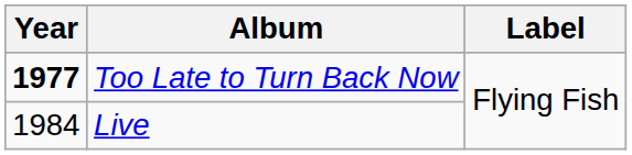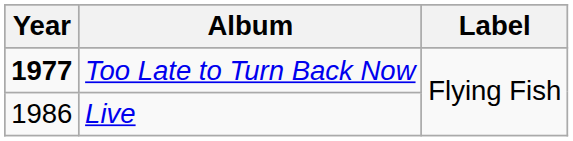Live | Year: 1984 -> 1986
